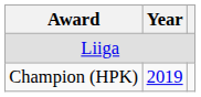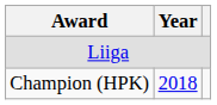Champion (HPK) | Year: 2019 -> 2018
